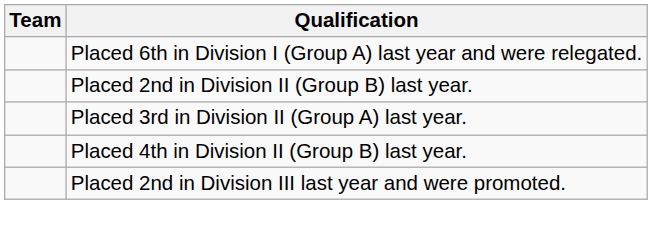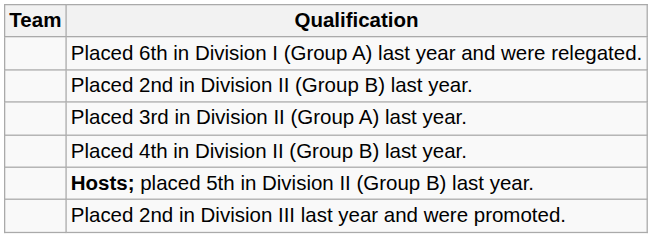+ row: Hosts; placed 5th in Division II (Group B) last year.
